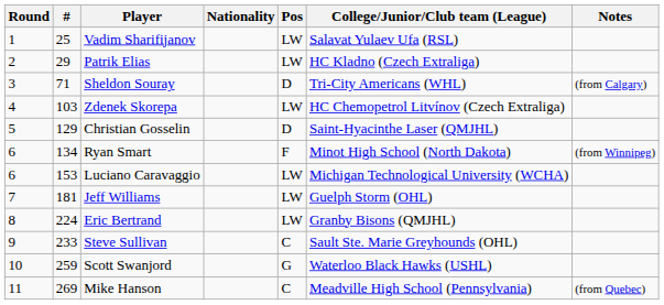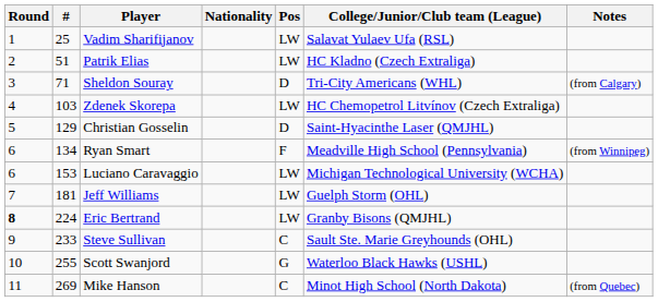Patrik Elias | #: 29 -> 51
Ryan Smart | College/Junior/Club team (League): Minot High School (North Dakota) -> Meadville High School (Pennsylvania)
Eric Bertrand | Round: normal -> bold
Scott Swanjord | #: 259 -> 255
Mike Hanson | College/Junior/Club team (League): Meadville High School (Pennsylvania) -> Minot High School (North Dakota)
